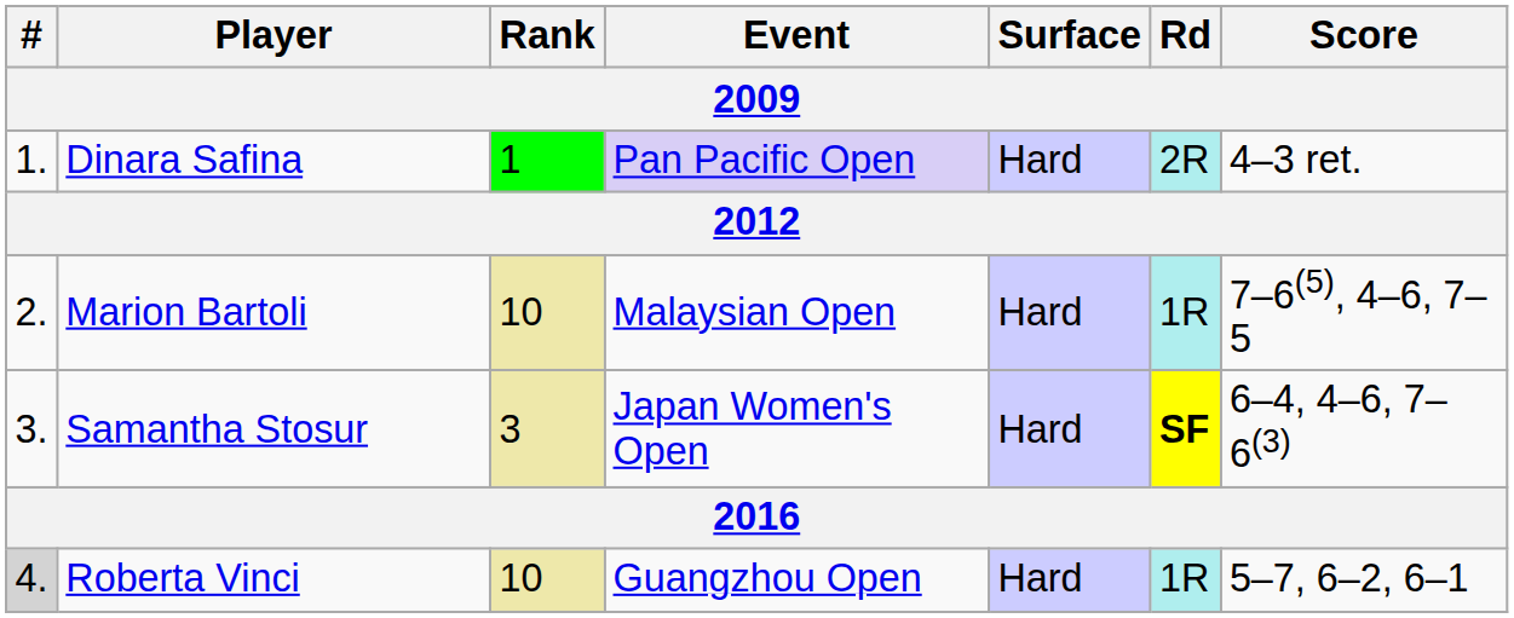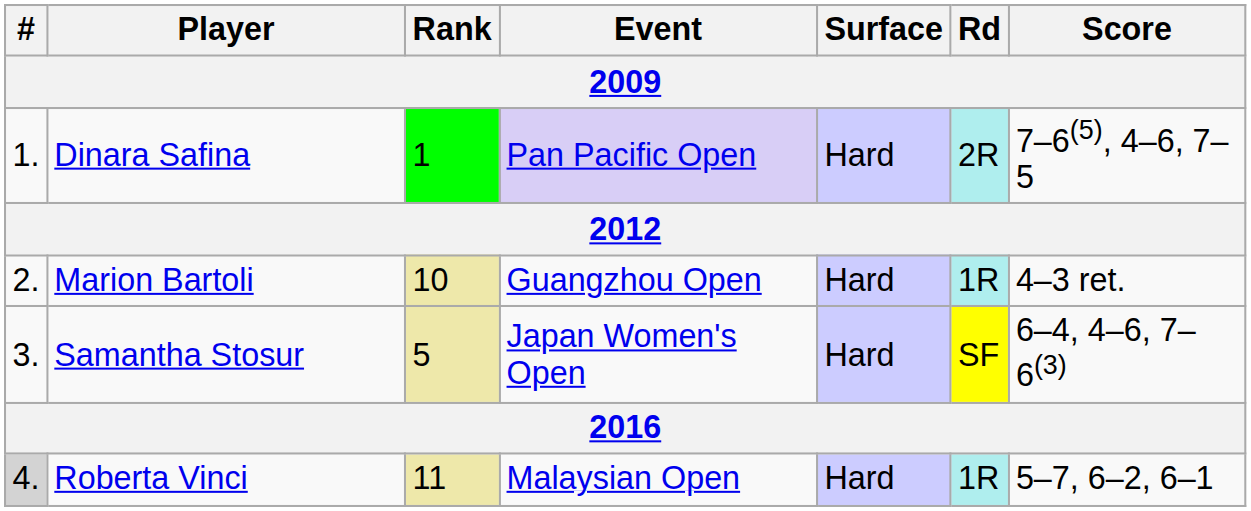Dinara Safina | Score: 4–3 ret. -> 7–6(5), 4–6, 7–5
Marion Bartoli | Event: Malaysian Open -> Guangzhou Open
Marion Bartoli | Score: 7–6(5), 4–6, 7–5 -> 4–3 ret.
Samantha Stosur | Rank: 3 -> 5
Samantha Stosur | Rd: bold -> normal
Roberta Vinci | Rank: 10 -> 11
Roberta Vinci | Event: Guangzhou Open -> Malaysian Open
